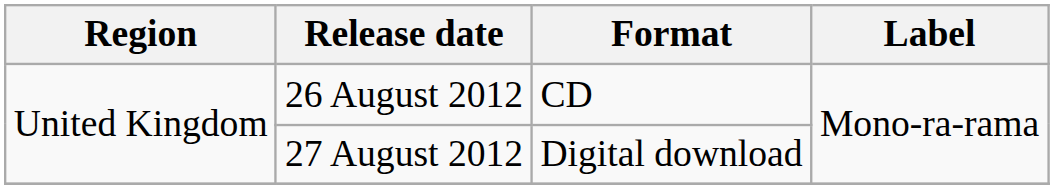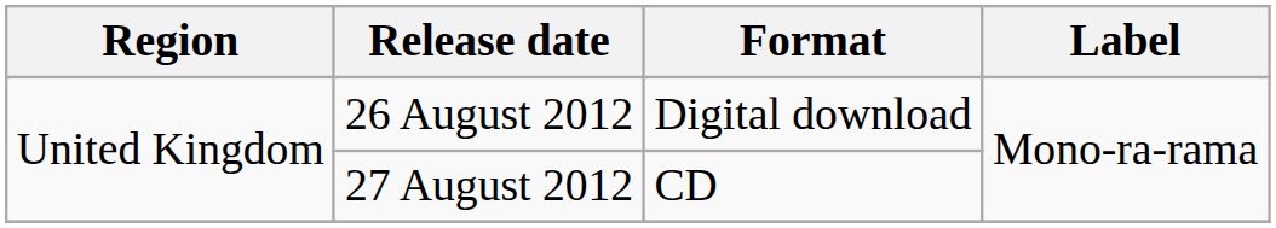26 August 2012 | Format: CD -> Digital download
27 August 2012 | Format: Digital download -> CD
